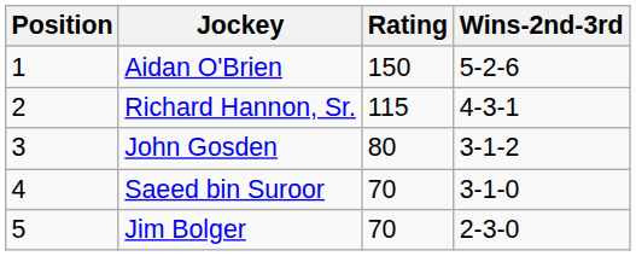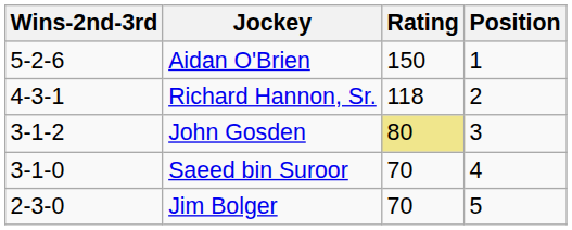columns swapped: Position <-> Wins-2nd-3rd
Richard Hannon, Sr. | Rating: 115 -> 118
John Gosden | Rating: no background -> khaki background
